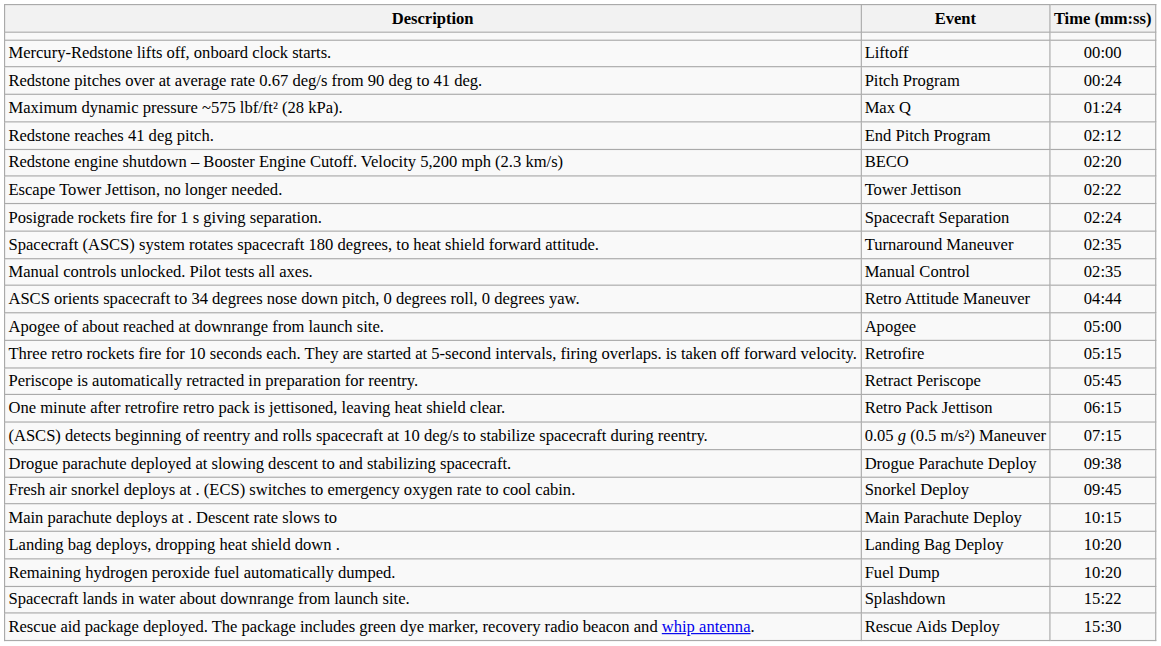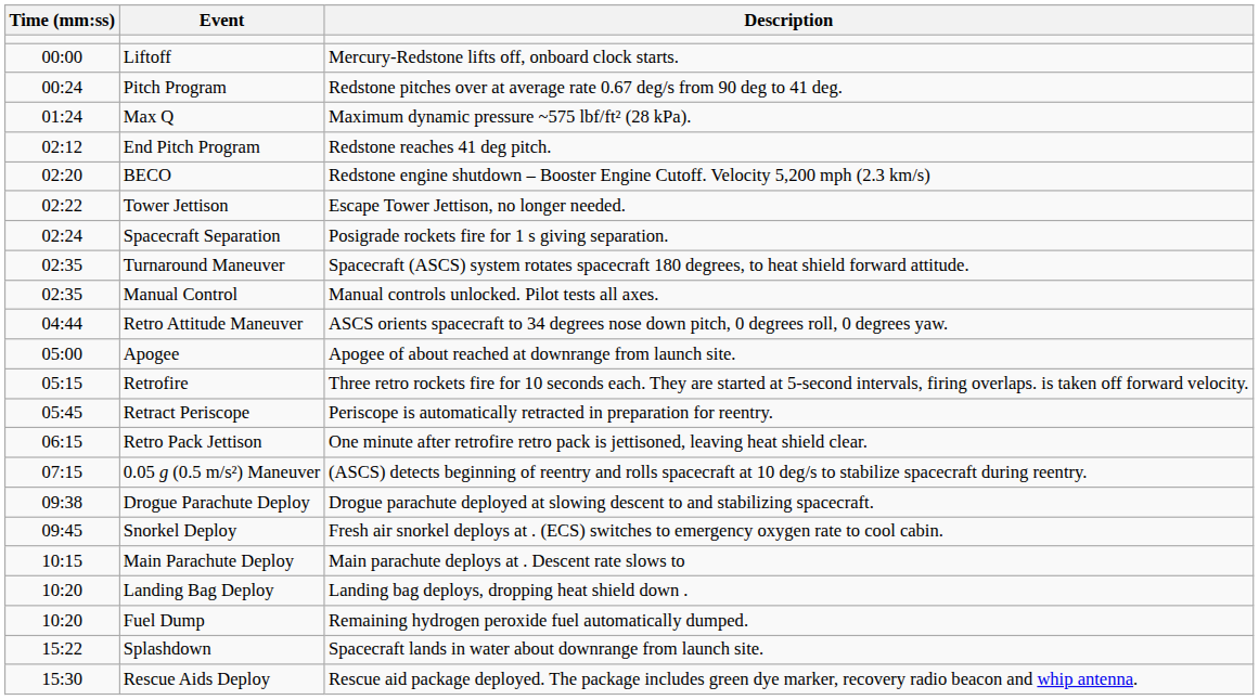columns swapped: Time (mm:ss) <-> Description
